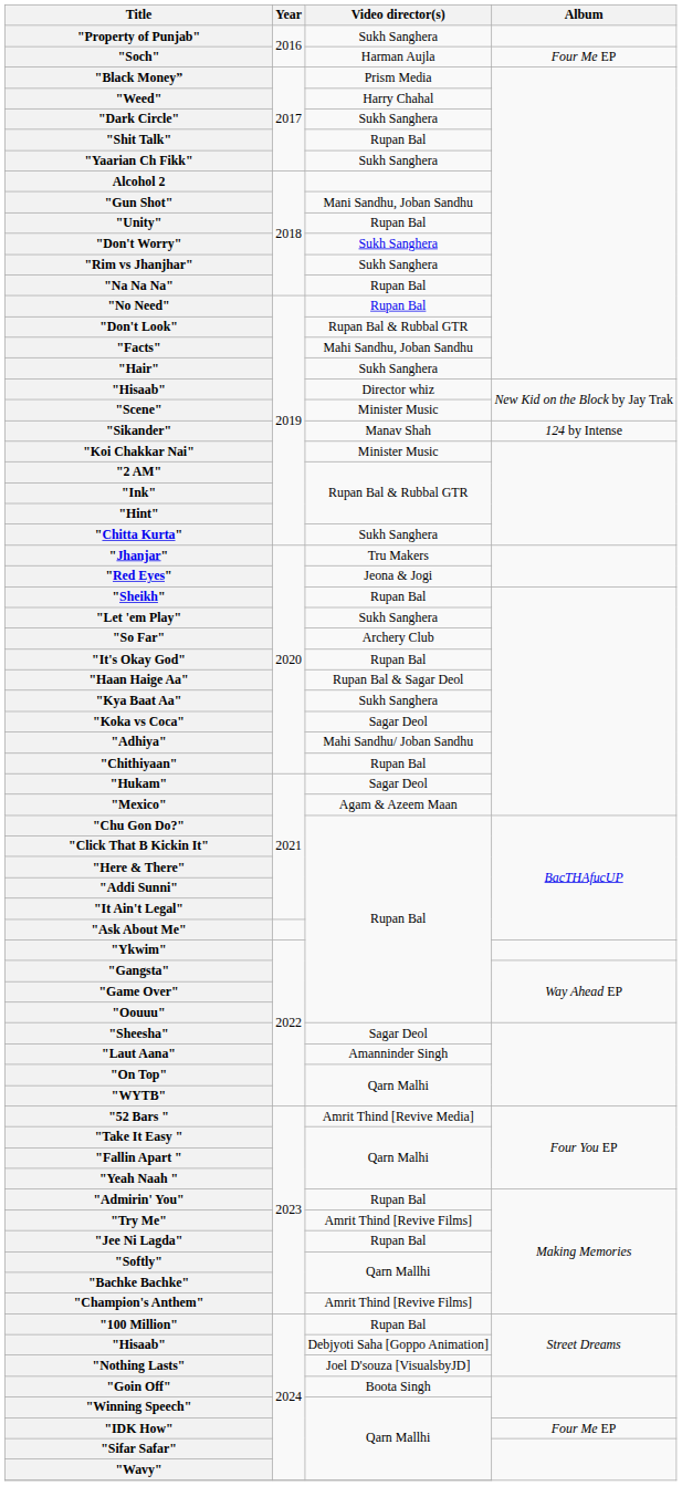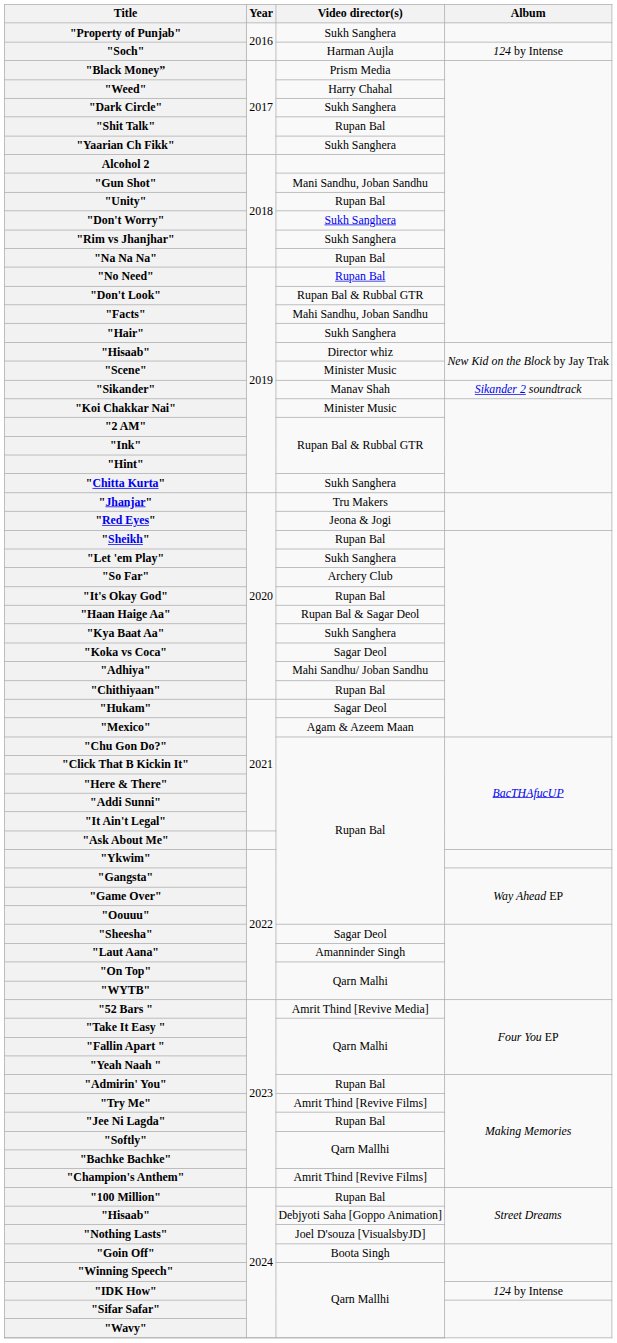"Soch" | Album: Four Me EP -> 124 by Intense
"Sikander" | Album: 124 by Intense -> Sikander 2 soundtrack
"IDK How" | Album: Four Me EP -> 124 by Intense
